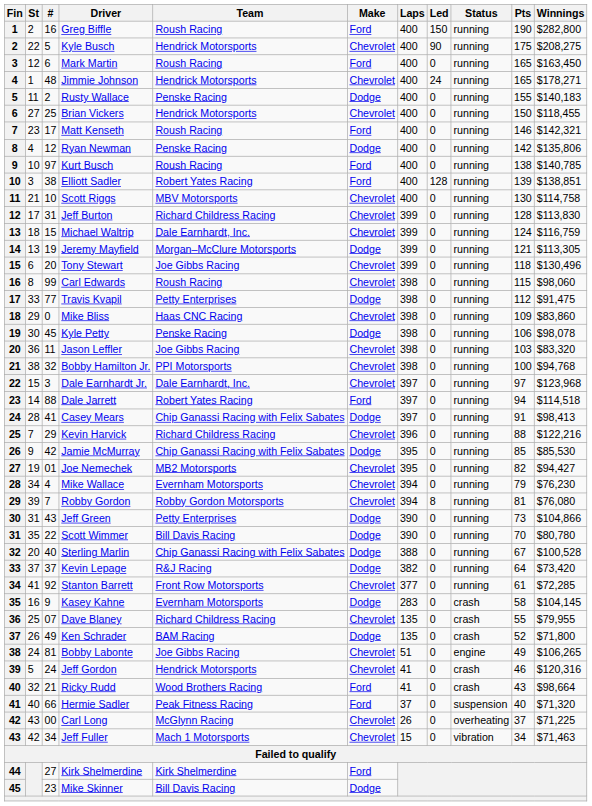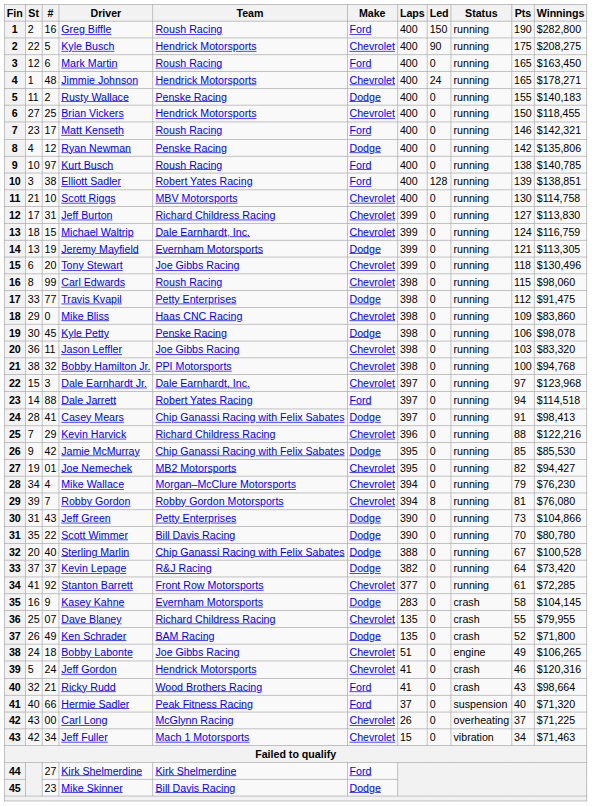Jeff Burton | Pts: 128 -> 127
Jeremy Mayfield | Team: Morgan–McClure Motorsports -> Evernham Motorsports
Mike Wallace | Team: Evernham Motorsports -> Morgan–McClure Motorsports
Bobby Labonte | #: 81 -> 18
